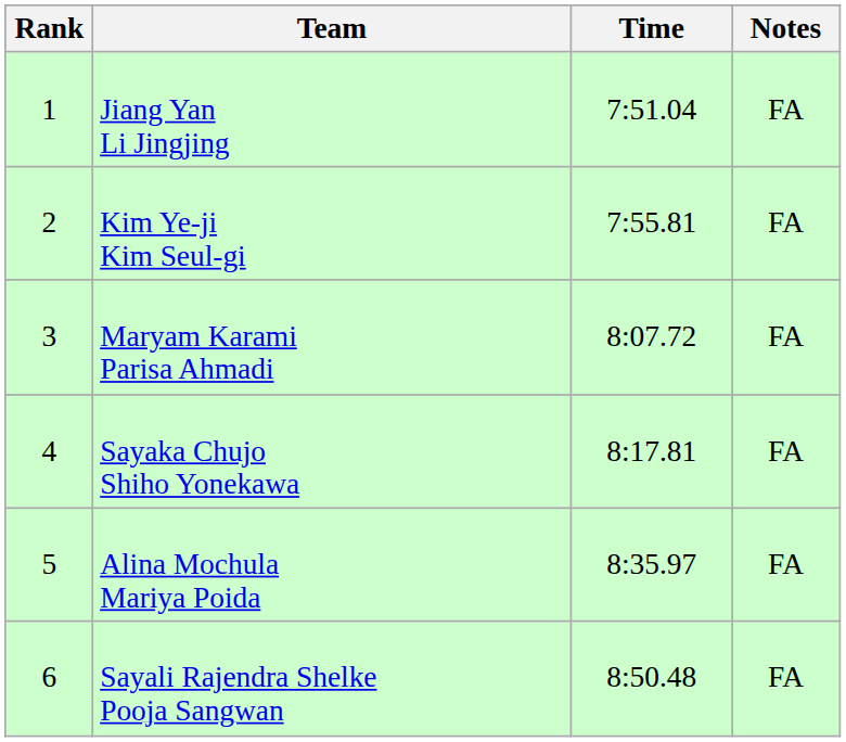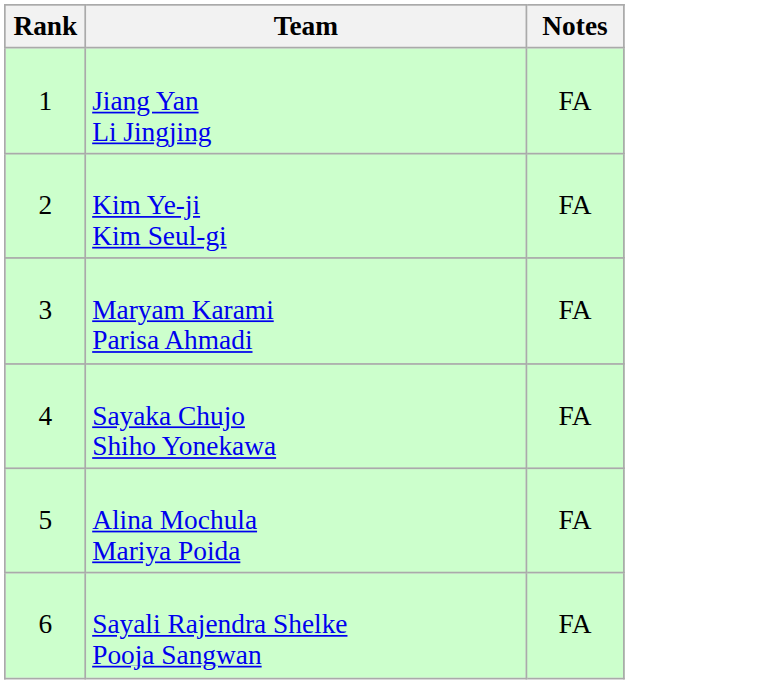- column: Time | 7:51.04 | 7:55.81 | 8:07.72 | 8:17.81 | 8:35.97 | 8:50.48
